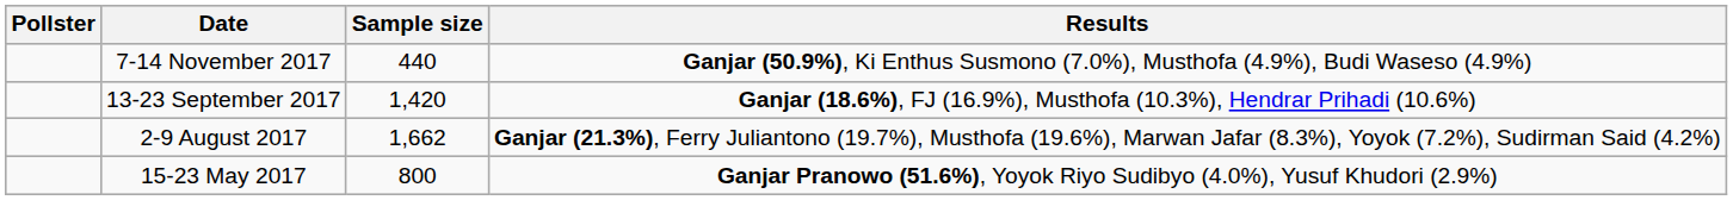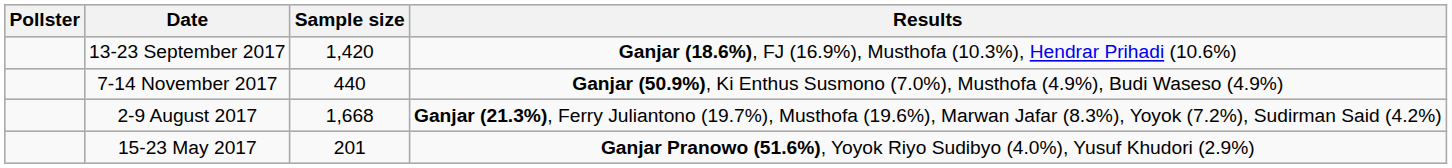rows swapped: 7-14 November 2017 <-> 13-23 September 2017
2-9 August 2017 | Sample size: 1,662 -> 1,668
15-23 May 2017 | Sample size: 800 -> 201
